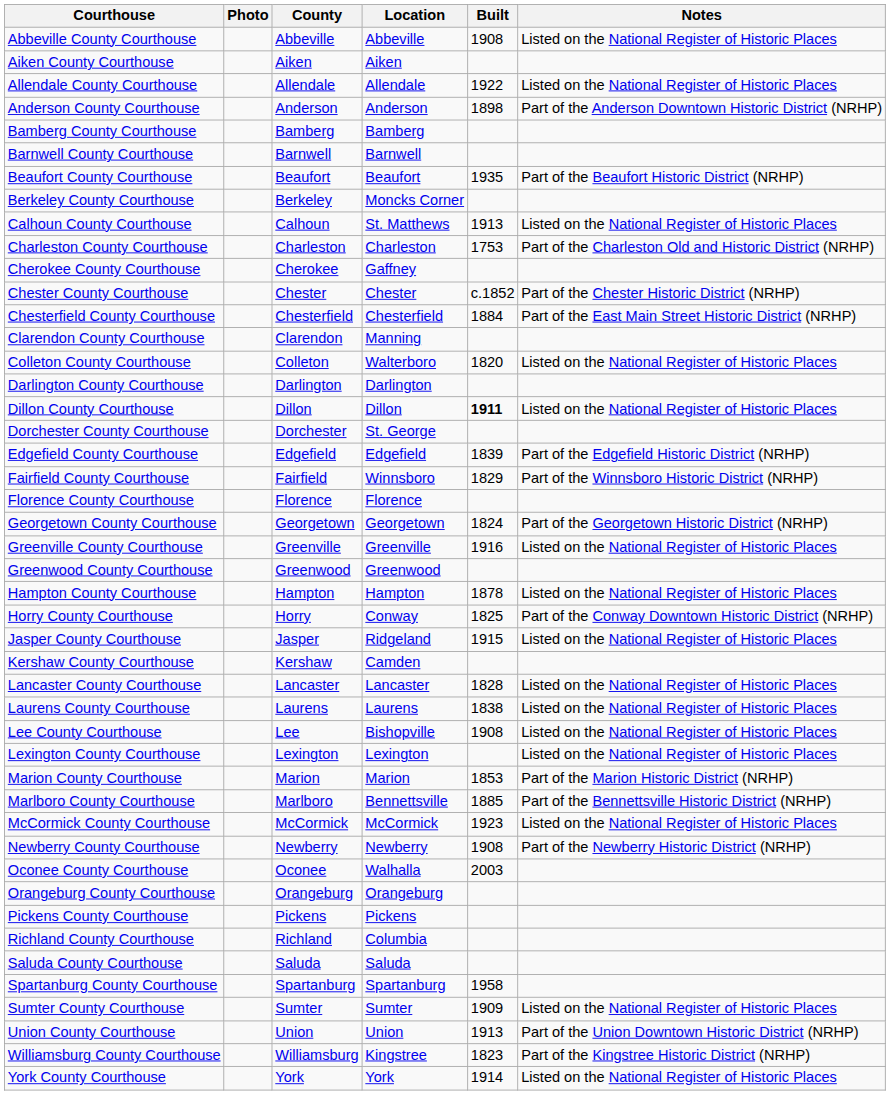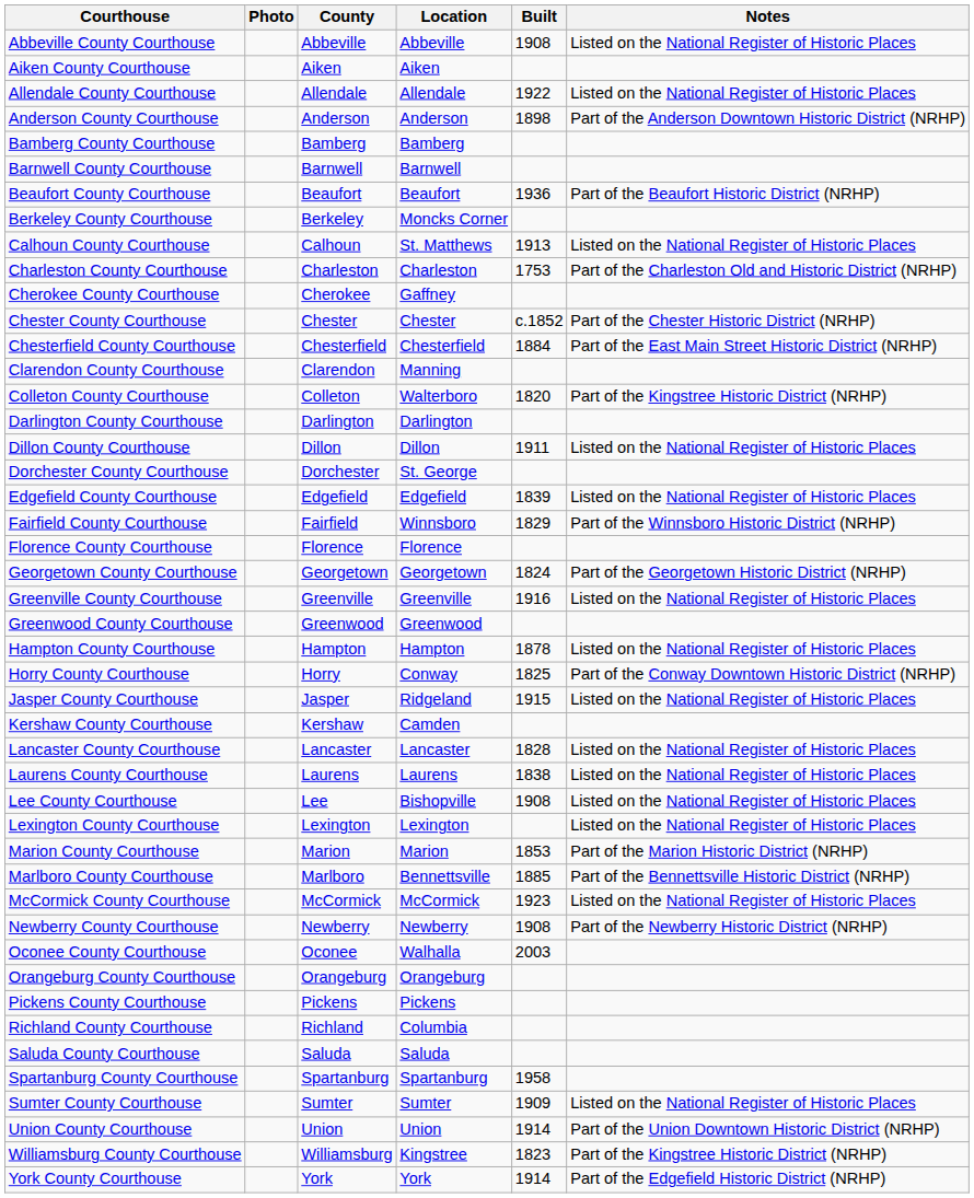Beaufort County Courthouse | Built: 1935 -> 1936
Colleton County Courthouse | Notes: Listed on the National Register of Historic Places -> Part of the Kingstree Historic District (NRHP)
Dillon County Courthouse | Built: bold -> normal
Edgefield County Courthouse | Notes: Part of the Edgefield Historic District (NRHP) -> Listed on the National Register of Historic Places
Union County Courthouse | Built: 1913 -> 1914
York County Courthouse | Notes: Listed on the National Register of Historic Places -> Part of the Edgefield Historic District (NRHP)
